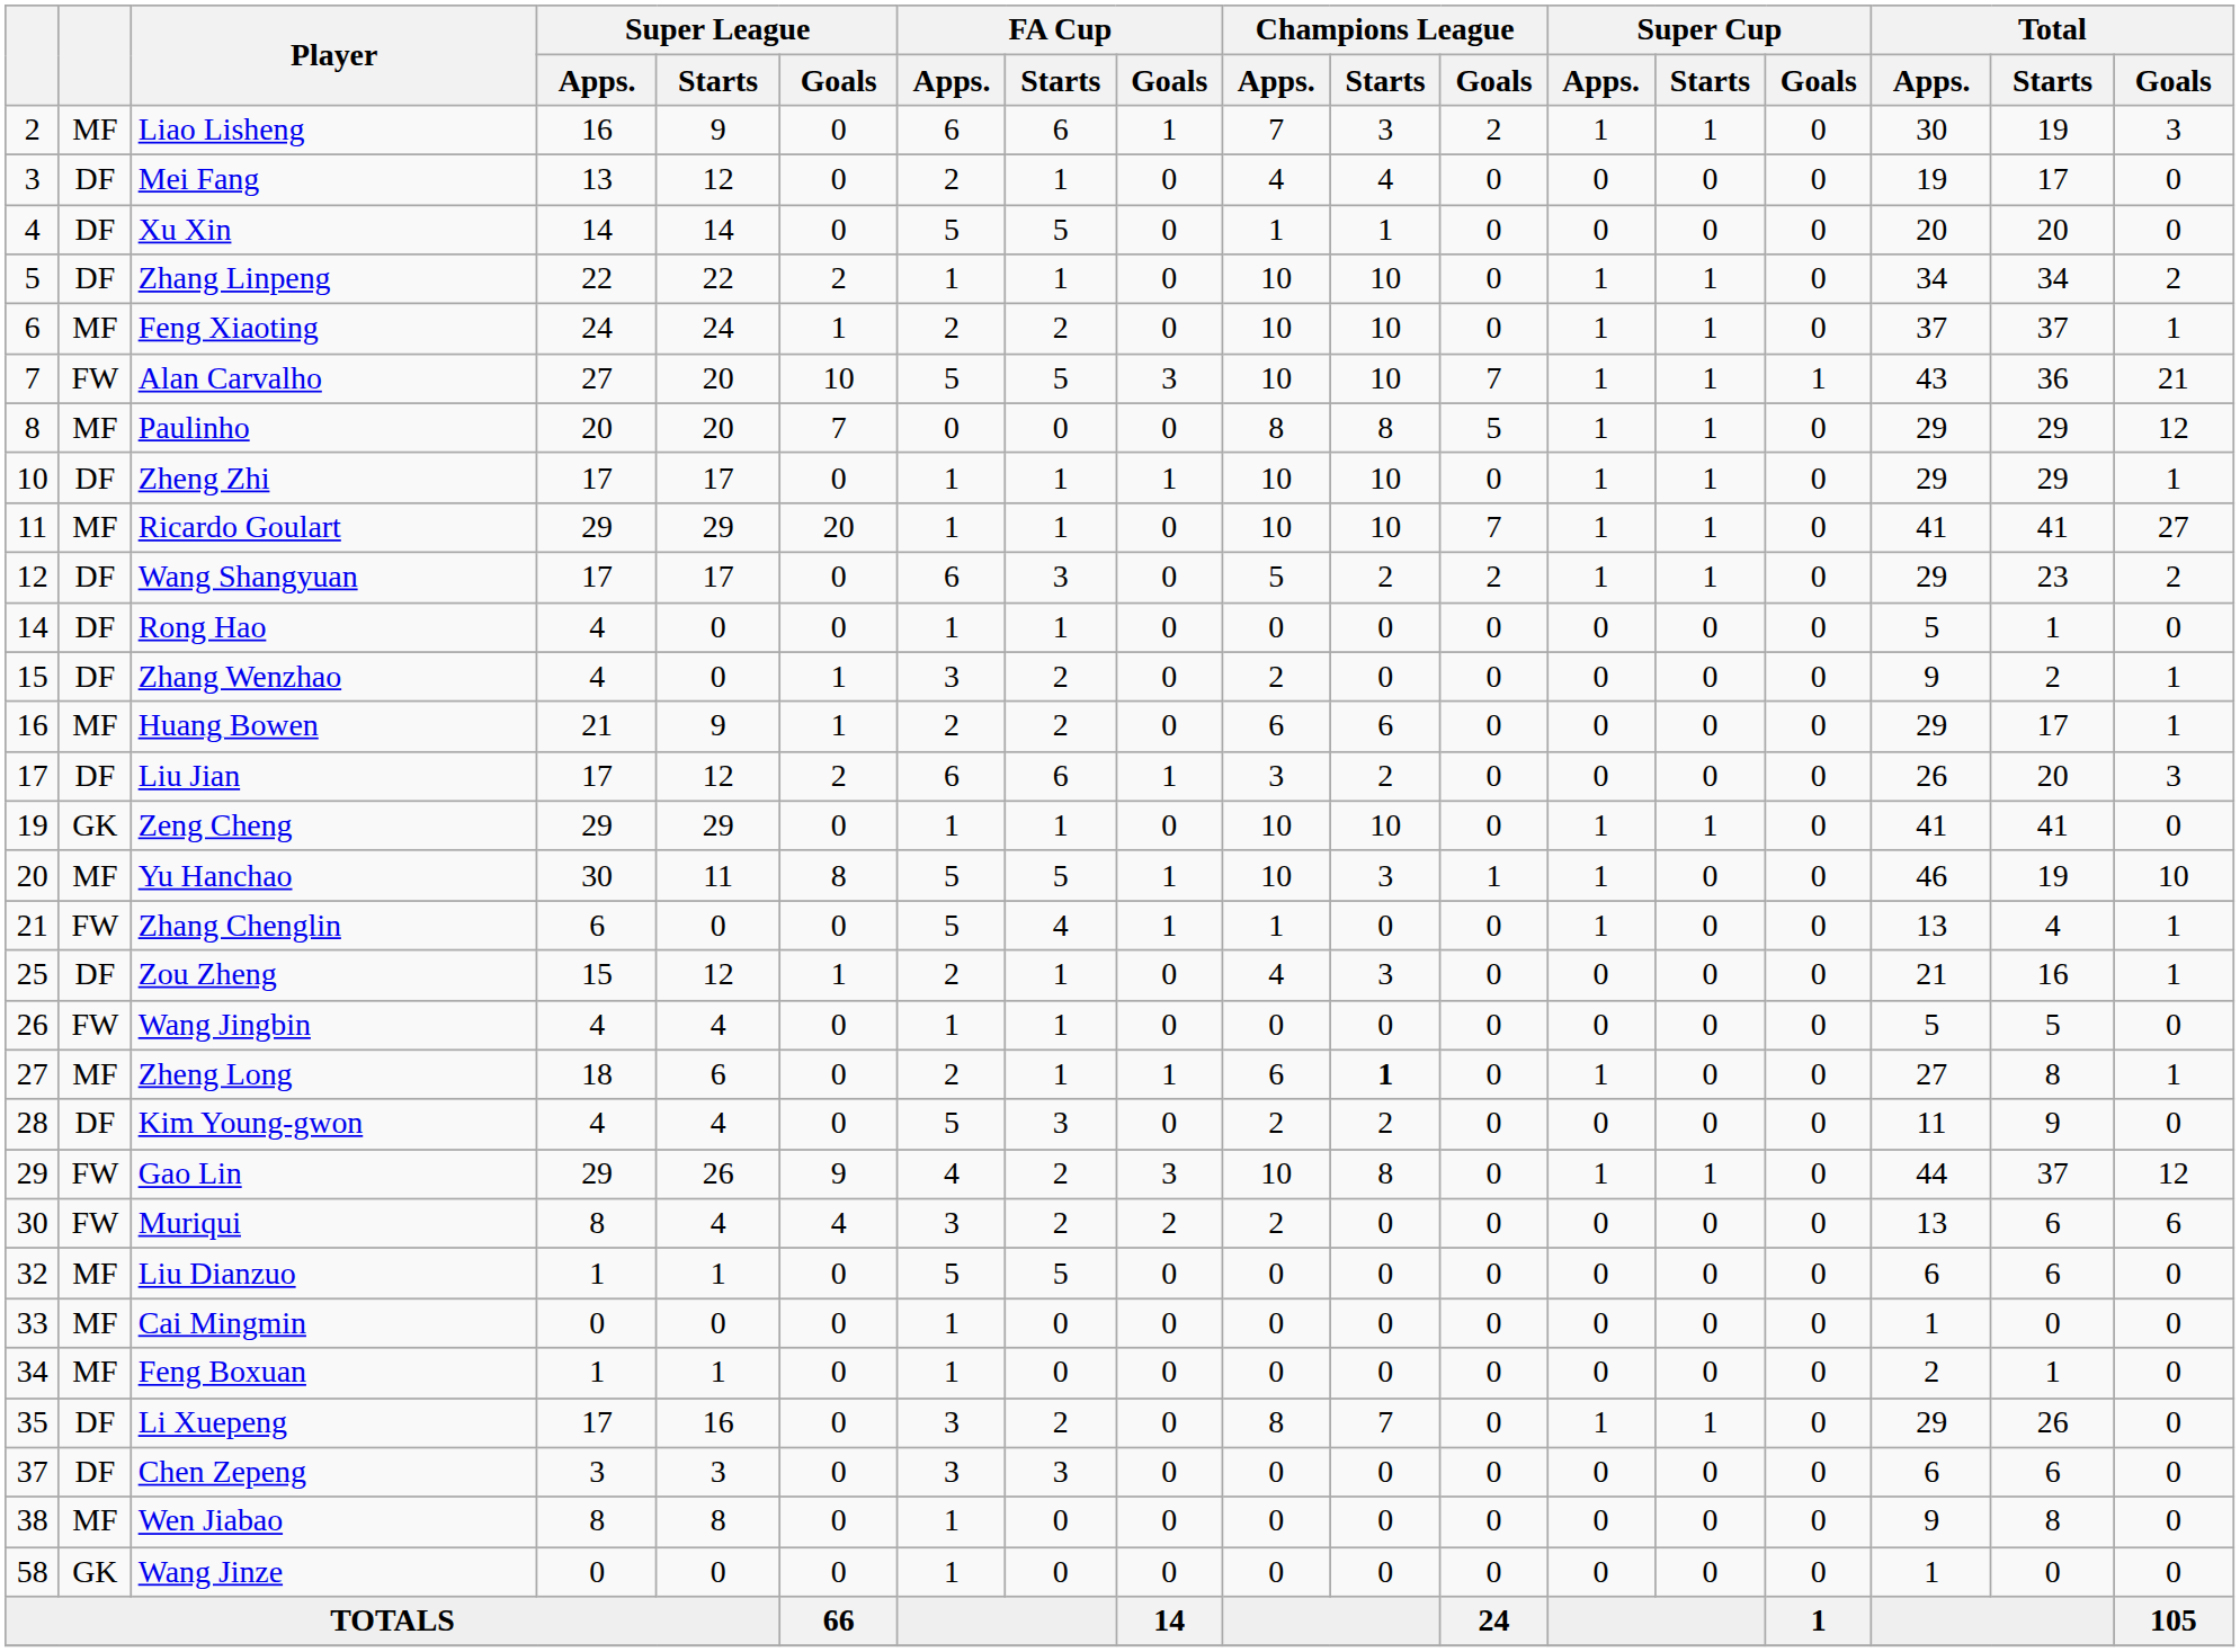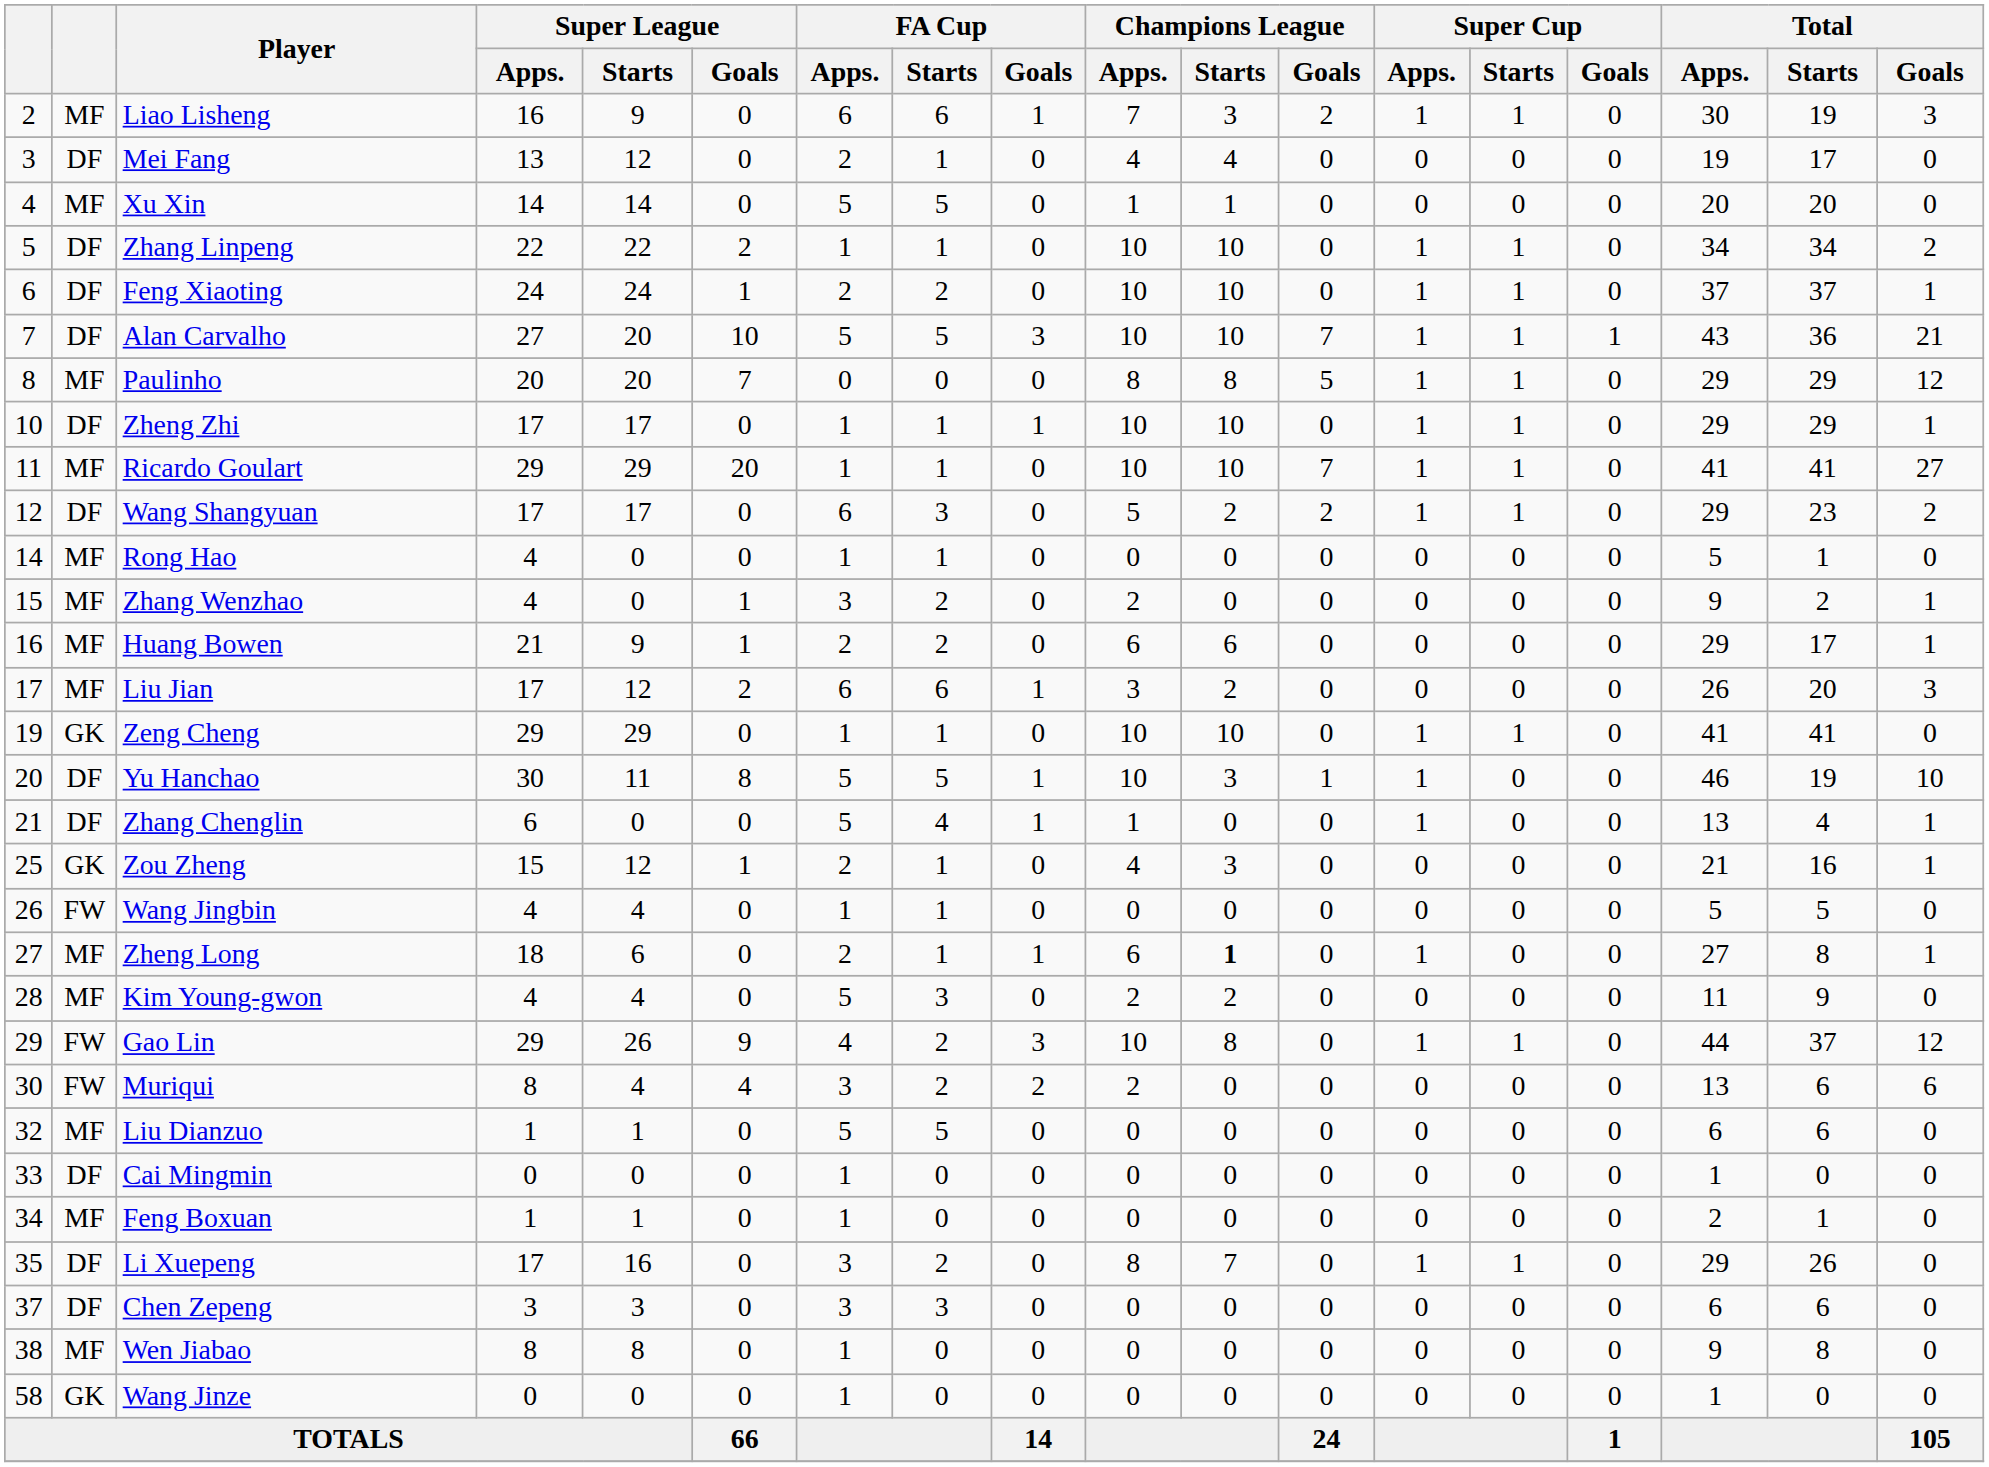Xu Xin | column 2: DF -> MF
Feng Xiaoting | column 2: MF -> DF
Alan Carvalho | column 2: FW -> DF
Rong Hao | column 2: DF -> MF
Zhang Wenzhao | column 2: DF -> MF
Liu Jian | column 2: DF -> MF
Yu Hanchao | column 2: MF -> DF
Zhang Chenglin | column 2: FW -> DF
Zou Zheng | column 2: DF -> GK
Kim Young-gwon | column 2: DF -> MF
Cai Mingmin | column 2: MF -> DF
